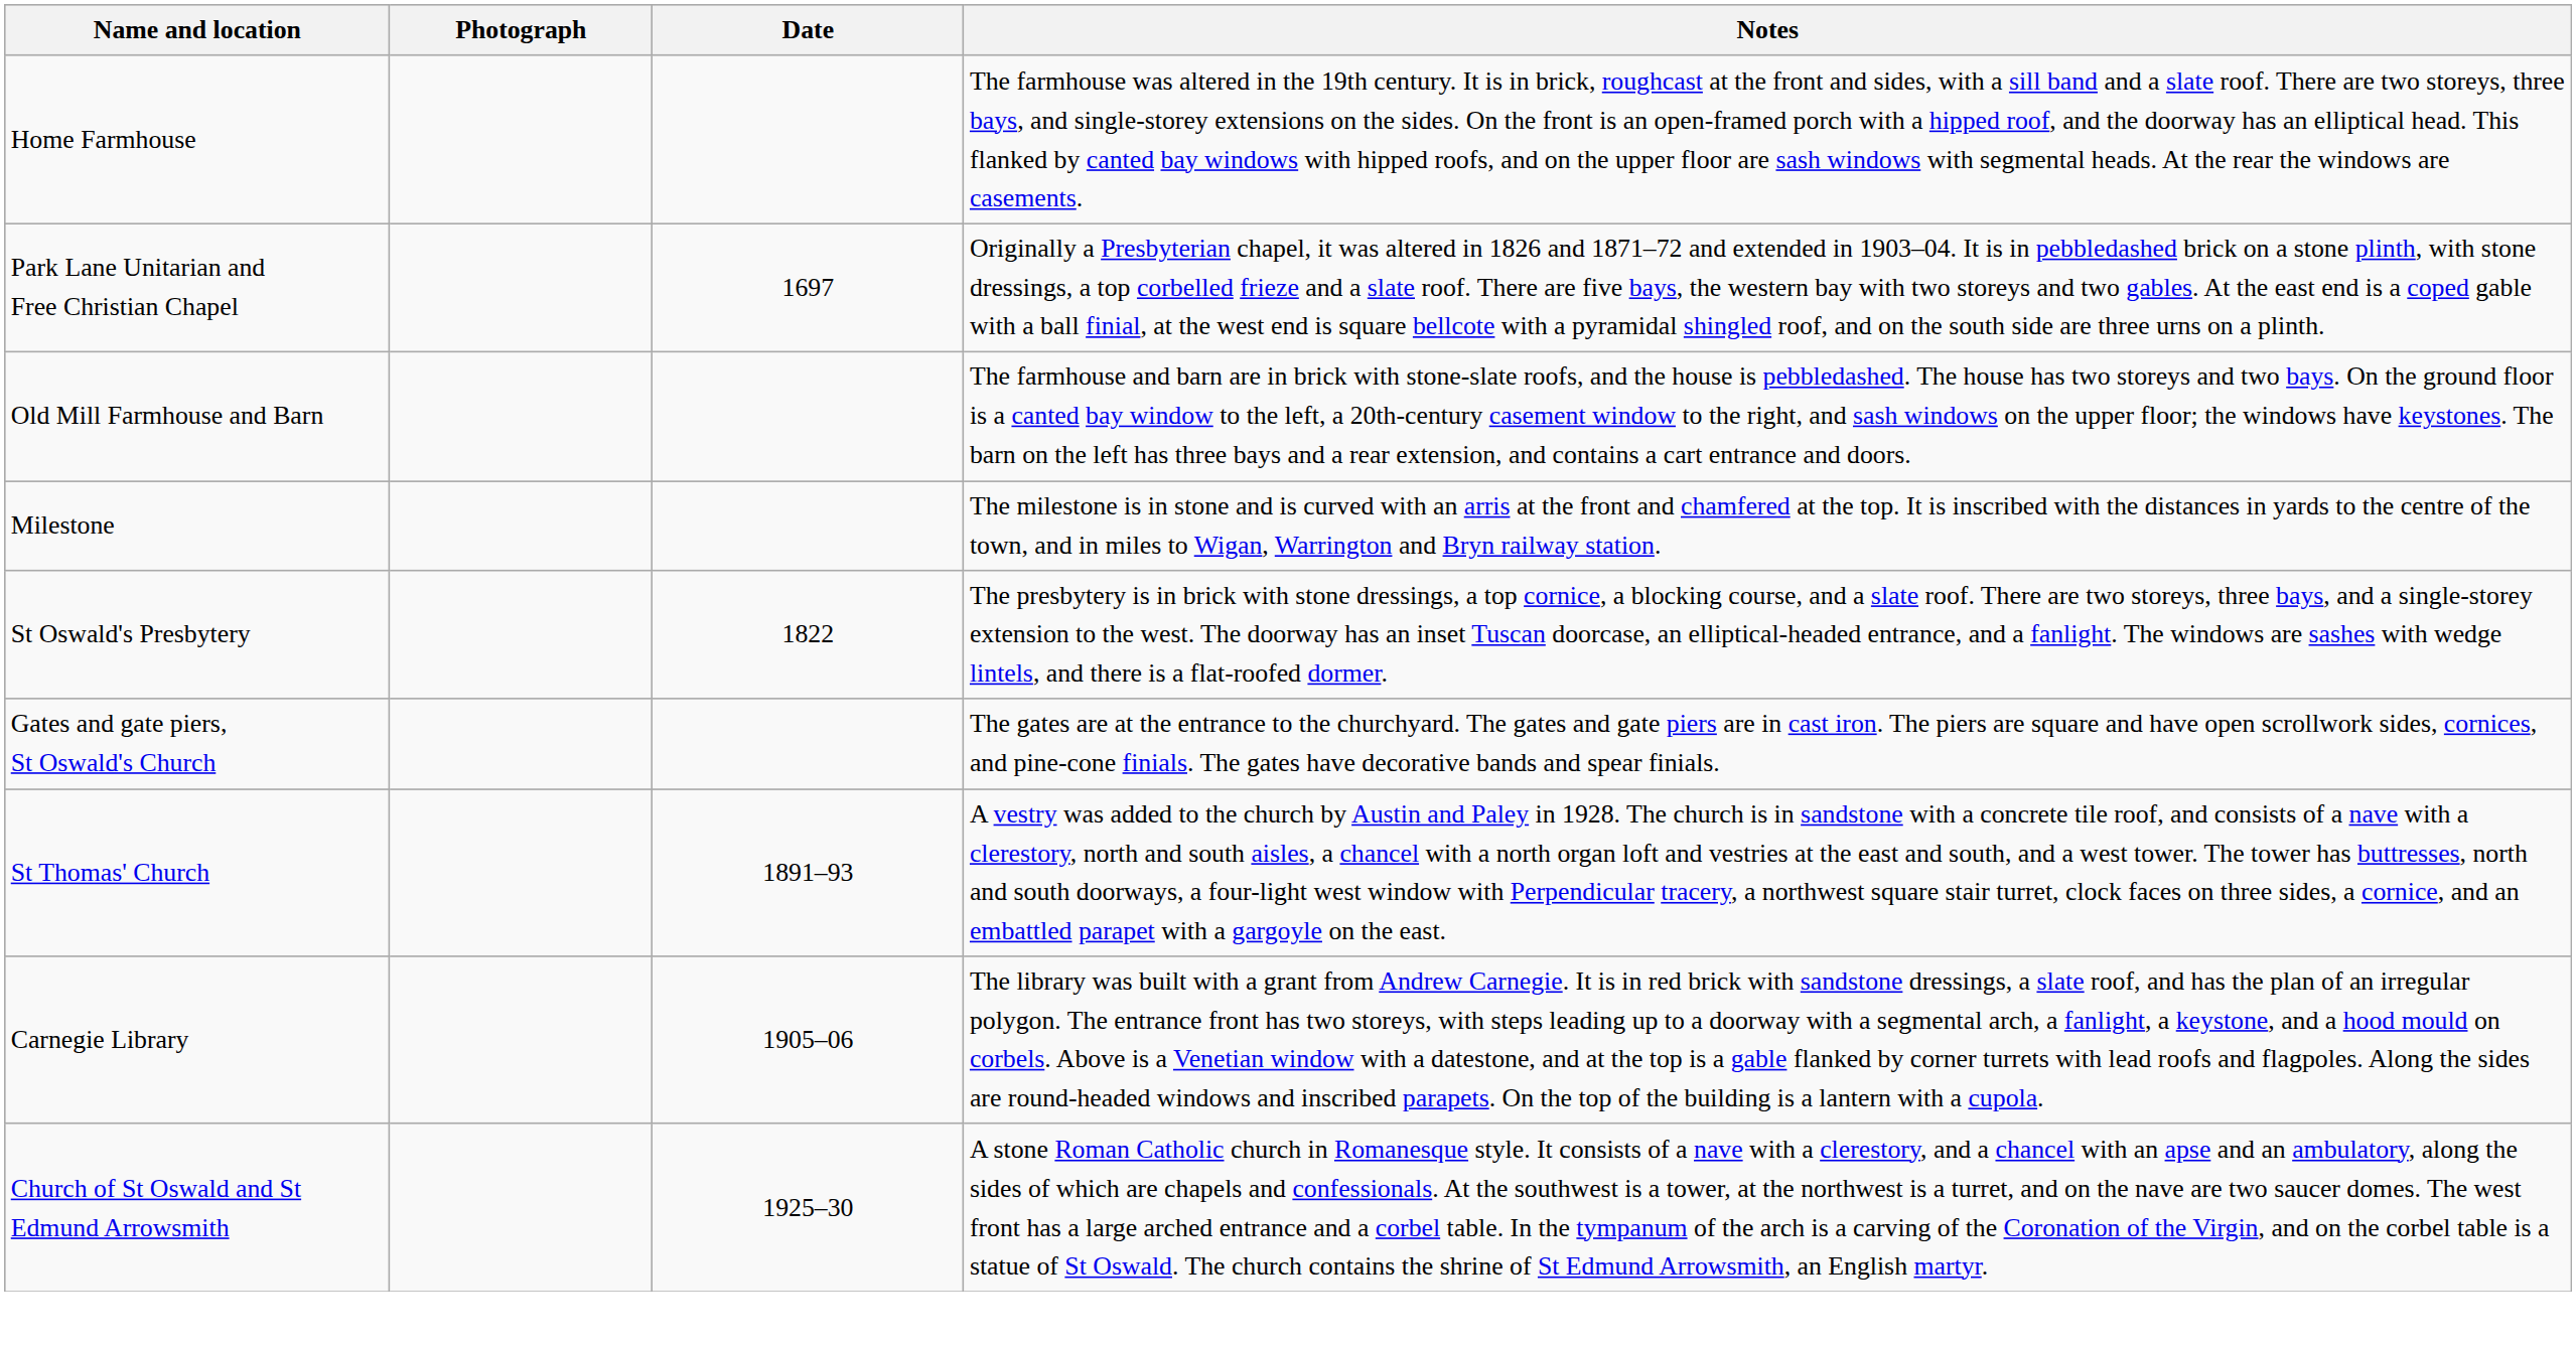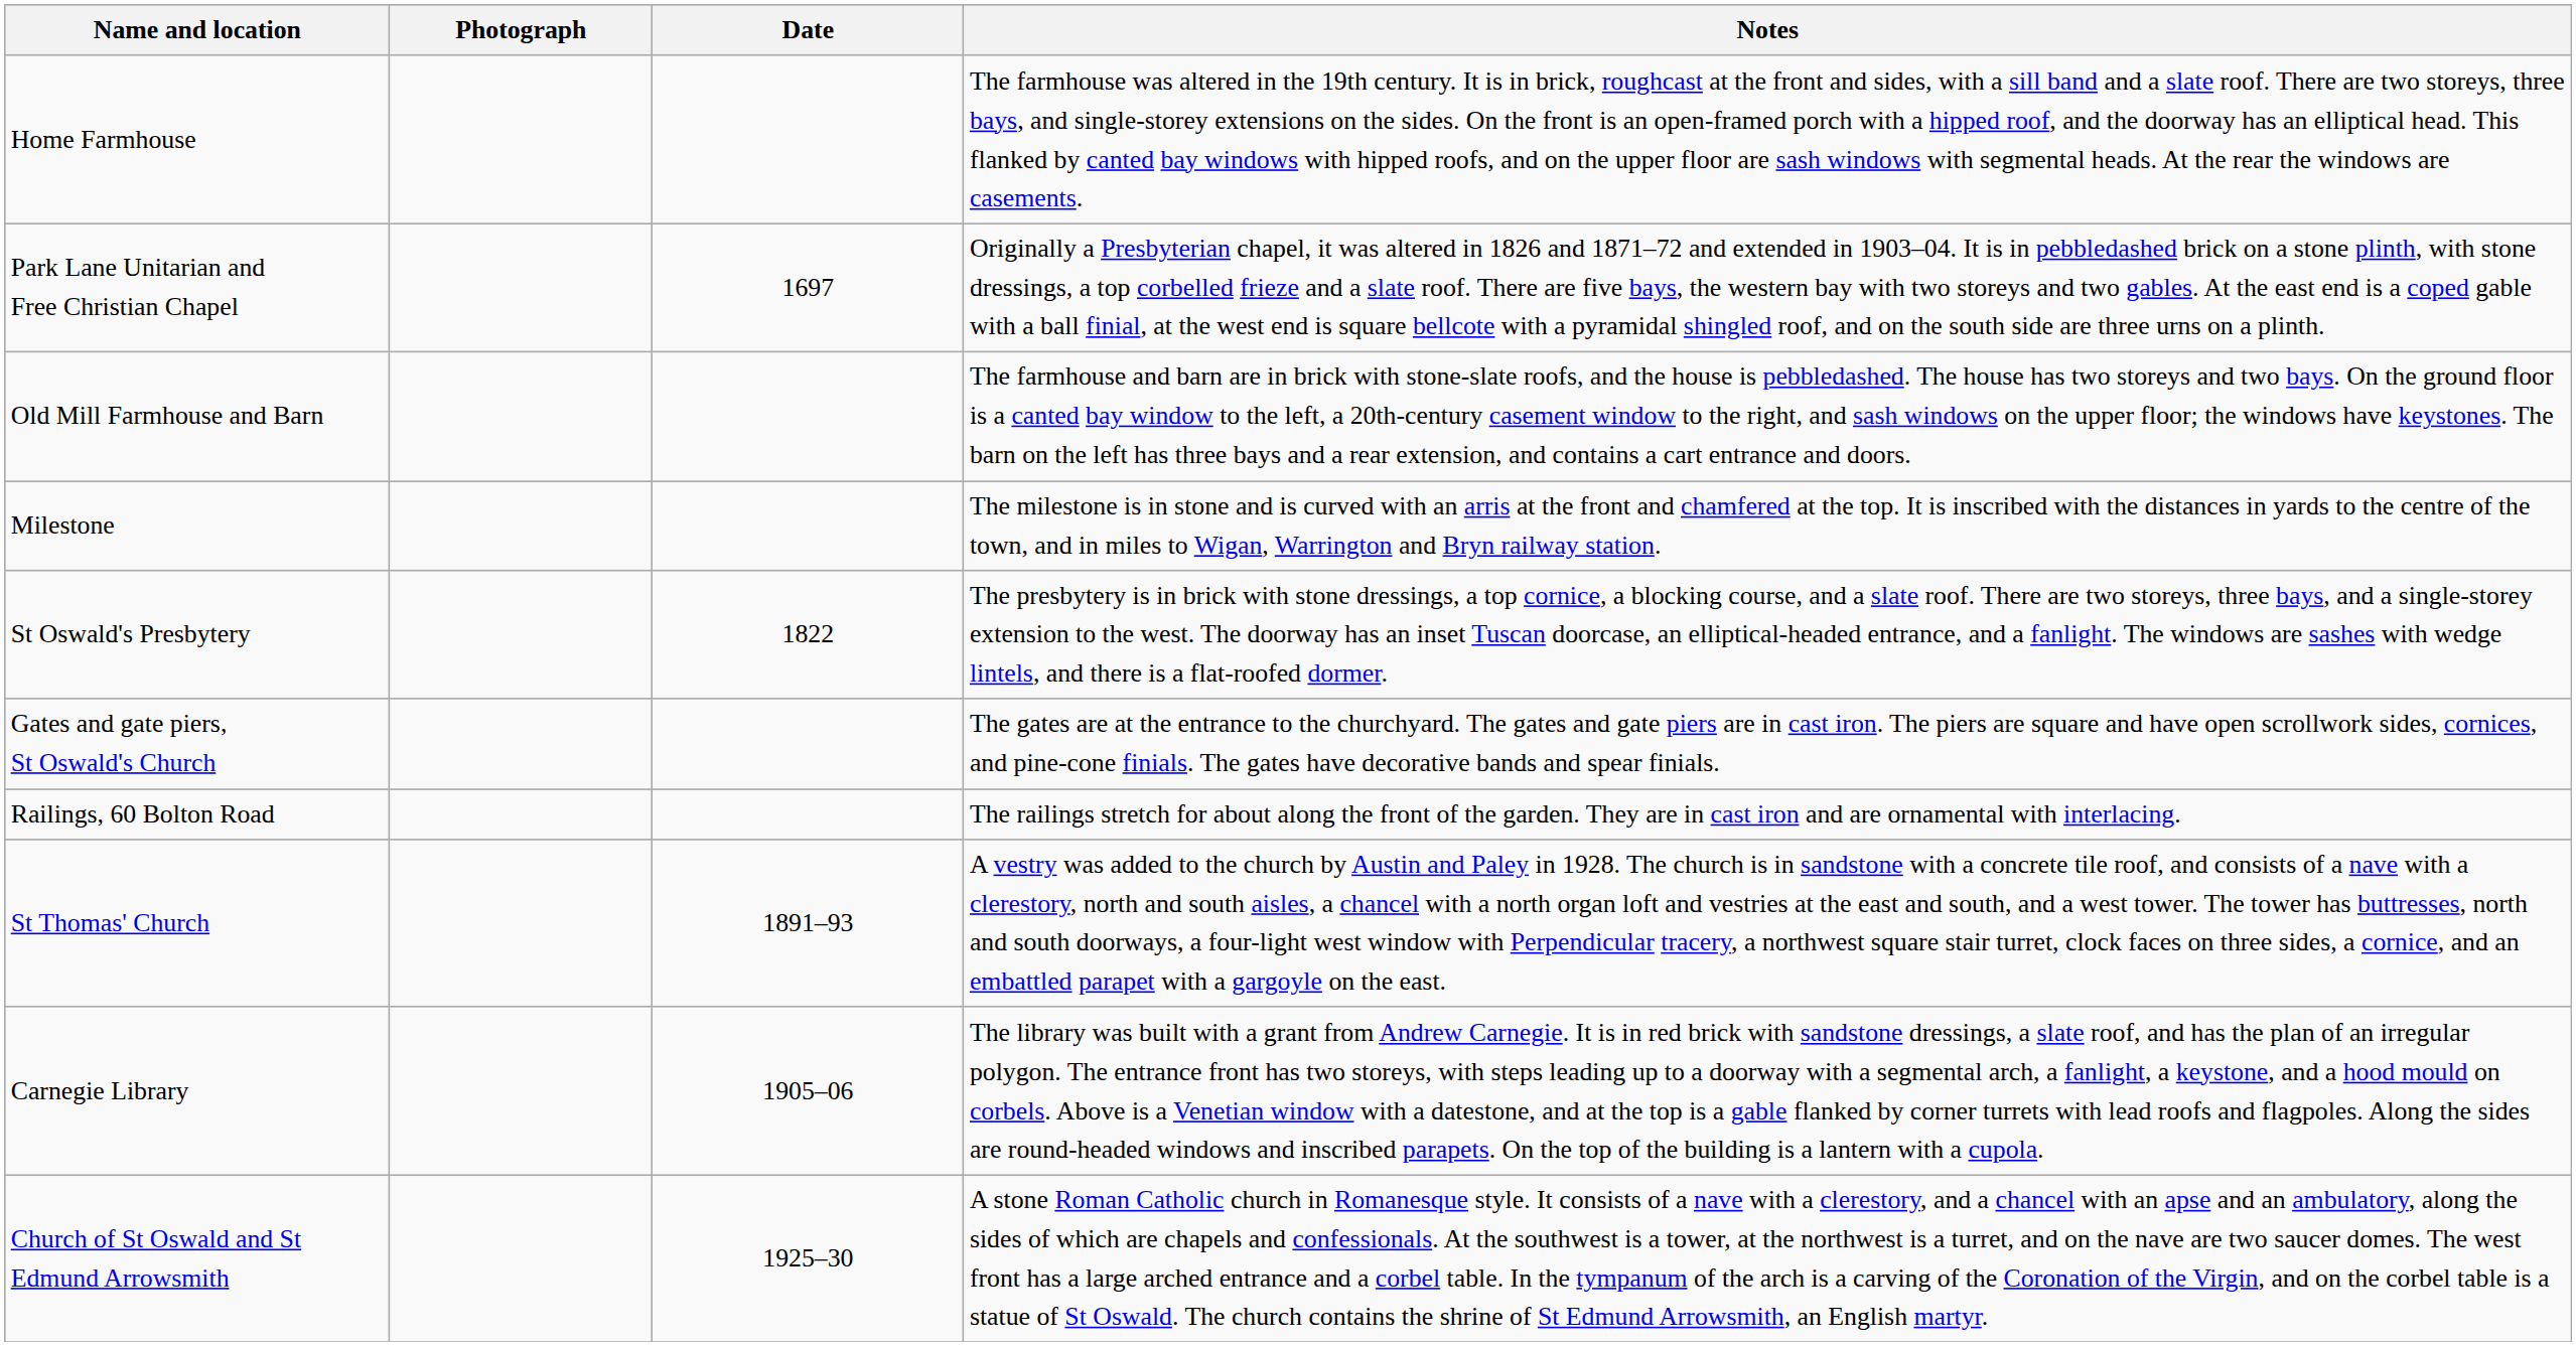+ row: Railings, 60 Bolton Road | The railings stretch for about along the front of the garden. They are in cast iron and are ornamental with interlacing.
